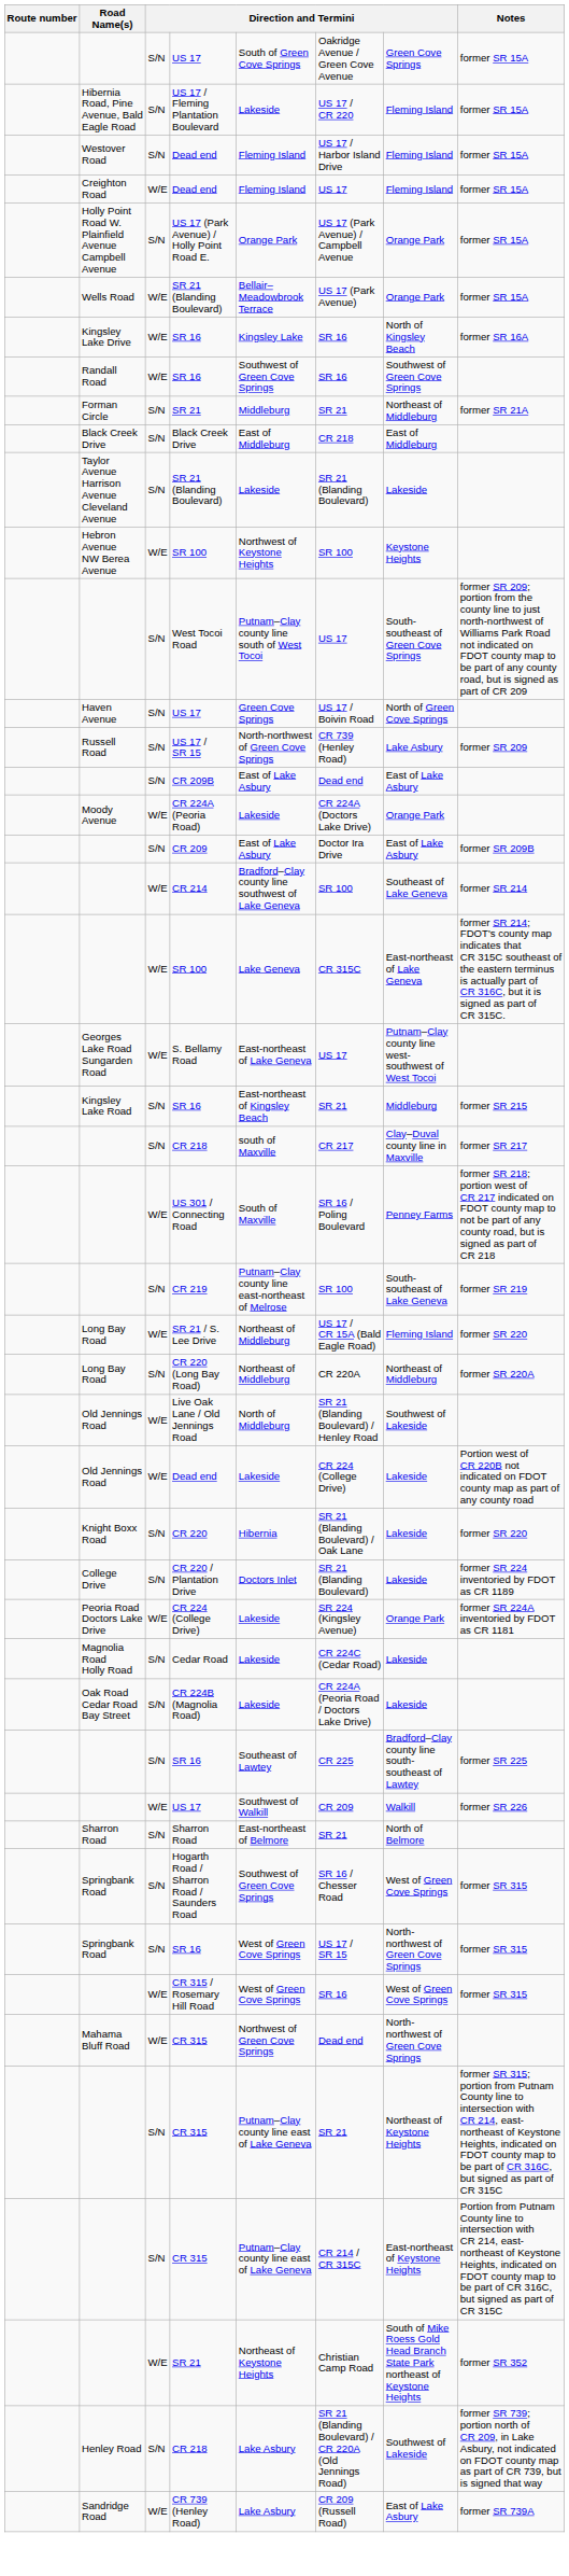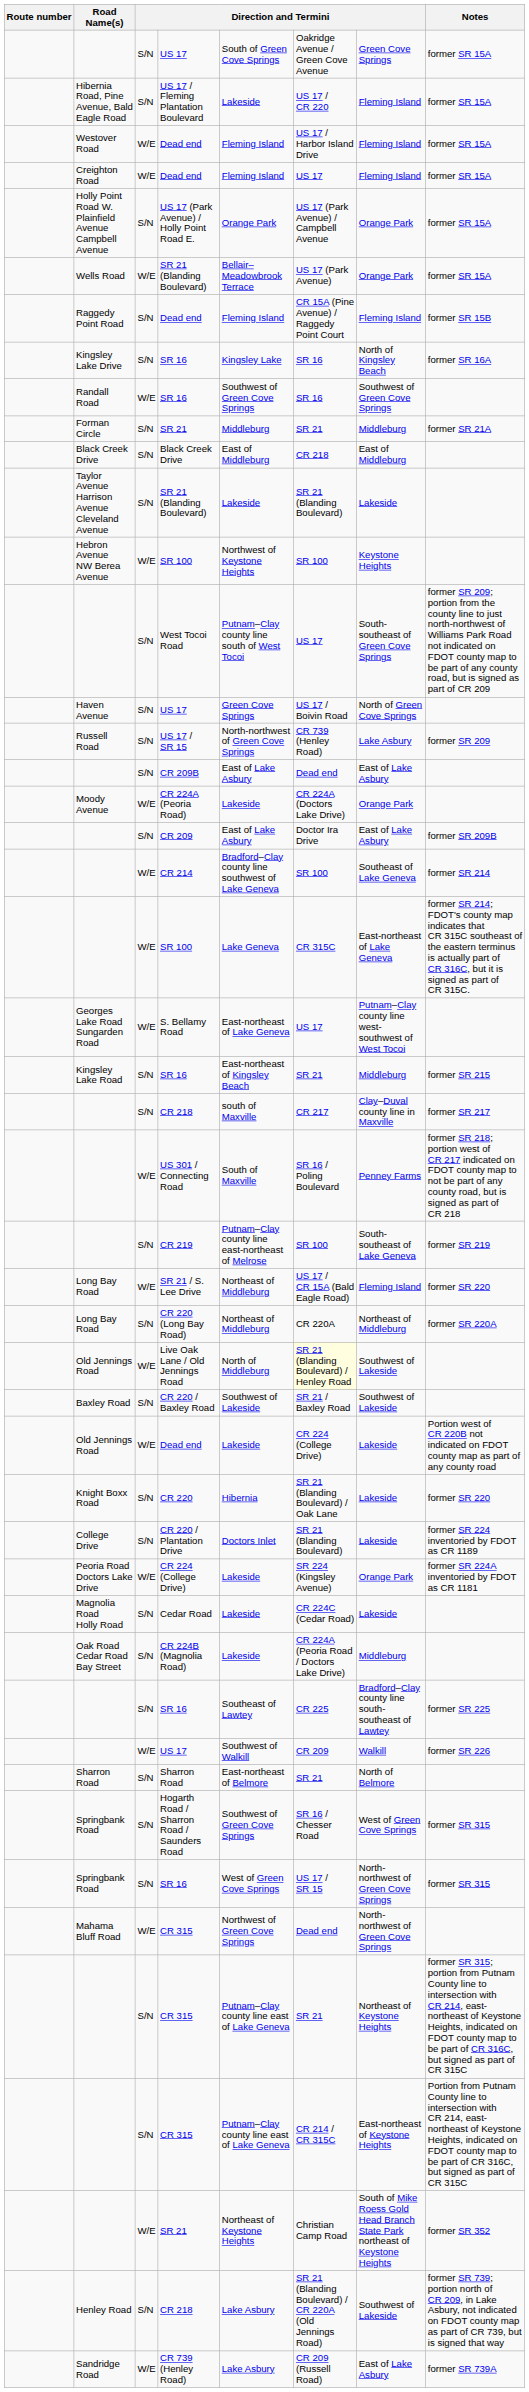Westover Road / Dead end | column 3: S/N -> W/E
+ row: Raggedy Point Road | S/N | Dead end | Fleming Island | CR 15A (Pine Avenue) / Raggedy Point Court | Fleming Island | former SR 15B
Kingsley Lake Drive / SR 16 | column 3: W/E -> S/N
Forman Circle / SR 21 | column 7: Northeast of Middleburg -> Middleburg
Live Oak Lane / Old Jennings Road | column 6: no background -> lightyellow background
+ row: Baxley Road | S/N | CR 220 / Baxley Road | Southwest of Lakeside | SR 21 / Baxley Road | Southwest of Lakeside
CR 224B (Magnolia Road) | column 7: Lakeside -> Middleburg
- row: W/E | CR 315 / Rosemary Hill Road | West of Green Cove Springs | SR 16 | West of Green Cove Springs | former SR 315
